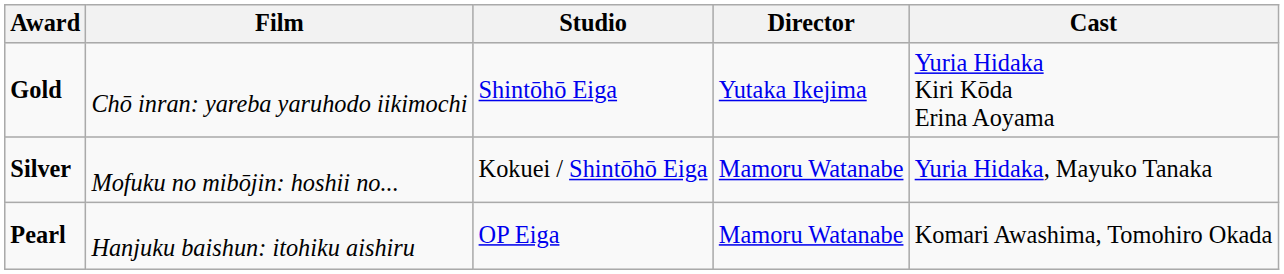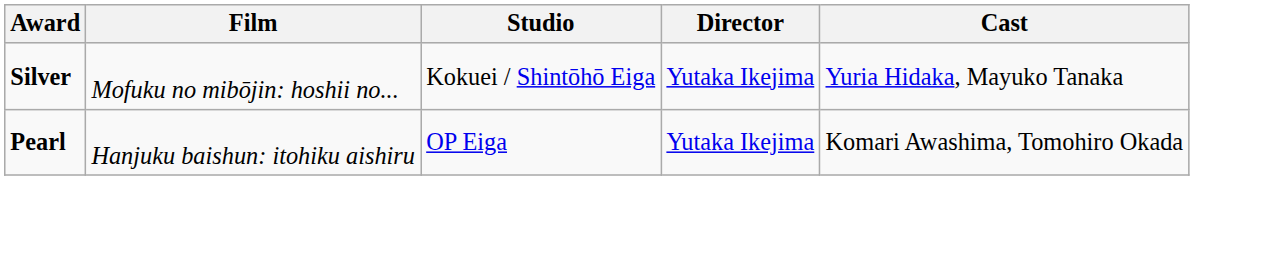- row: Gold | Chō inran: yareba yaruhodo iikimochi | Shintōhō Eiga | Yutaka Ikejima | Yuria Hidaka Kiri Kōda Erina Aoyama
Silver | Director: Mamoru Watanabe -> Yutaka Ikejima
Pearl | Director: Mamoru Watanabe -> Yutaka Ikejima
